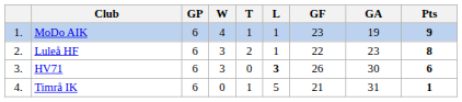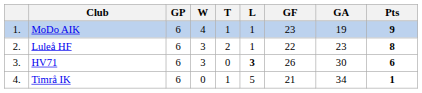Timrå IK | GA: 31 -> 34
